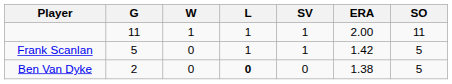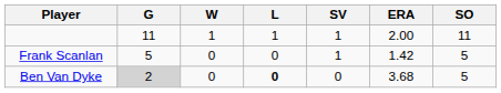Frank Scanlan | L: 1 -> 0
Ben Van Dyke | G: no background -> lightgrey background
Ben Van Dyke | ERA: 1.38 -> 3.68
